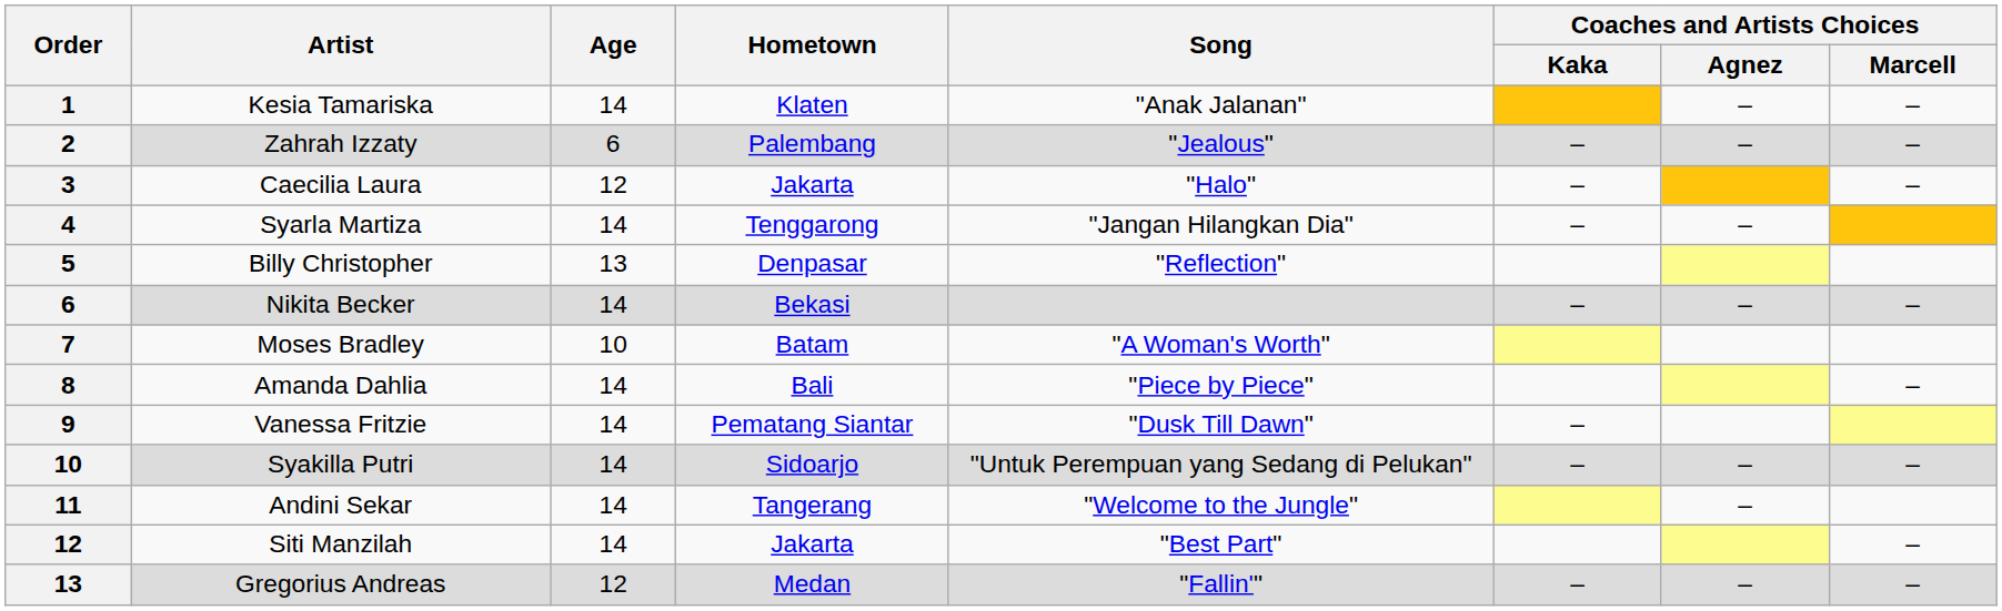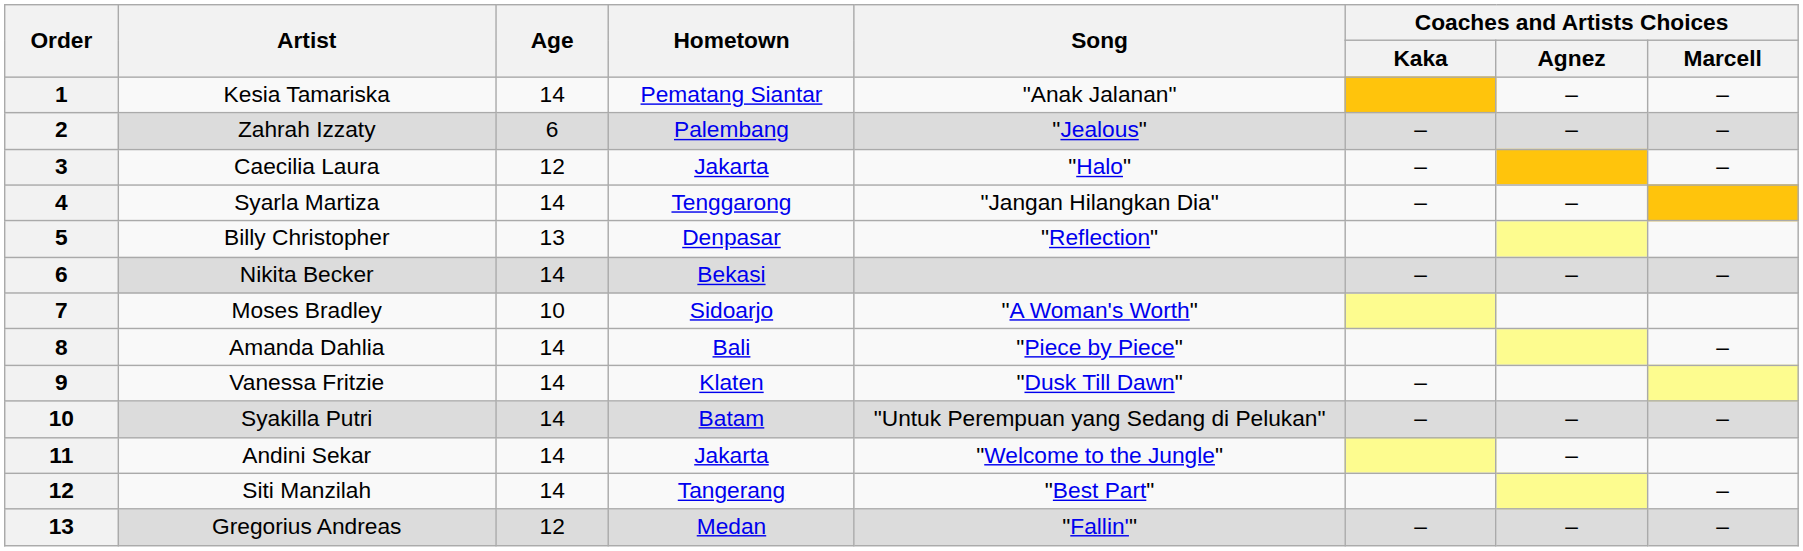Kesia Tamariska | Hometown: Klaten -> Pematang Siantar
Moses Bradley | Hometown: Batam -> Sidoarjo
Vanessa Fritzie | Hometown: Pematang Siantar -> Klaten
Syakilla Putri | Hometown: Sidoarjo -> Batam
Andini Sekar | Hometown: Tangerang -> Jakarta
Siti Manzilah | Hometown: Jakarta -> Tangerang
